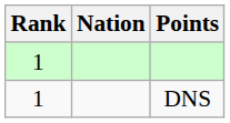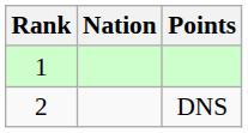DNS | Rank: 1 -> 2
